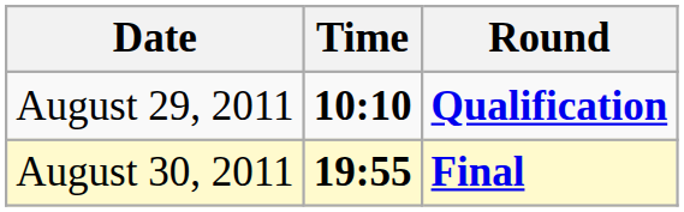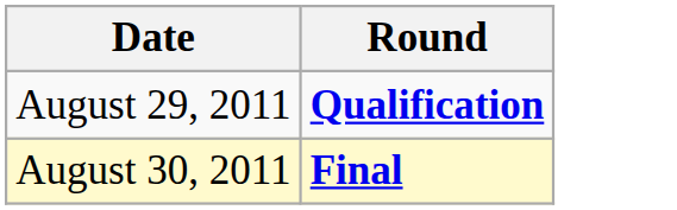- column: Time | 10:10 | 19:55
